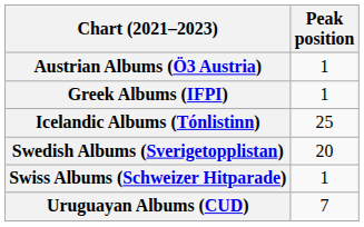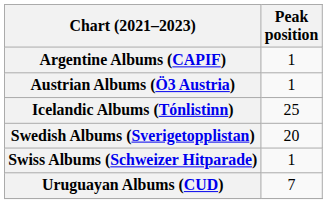+ row: Argentine Albums (CAPIF) | 1
- row: Greek Albums (IFPI) | 1
